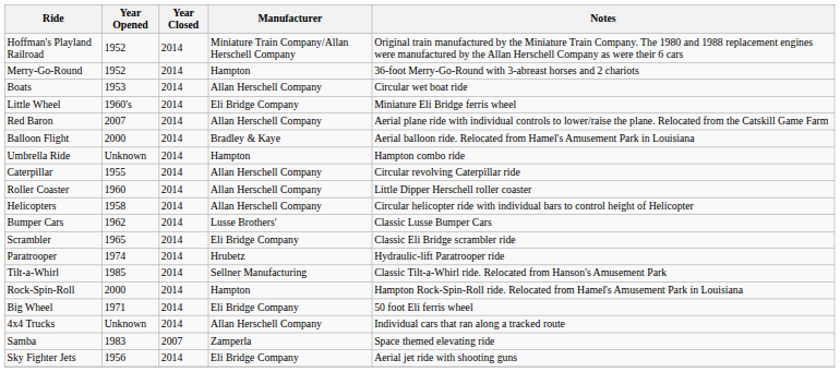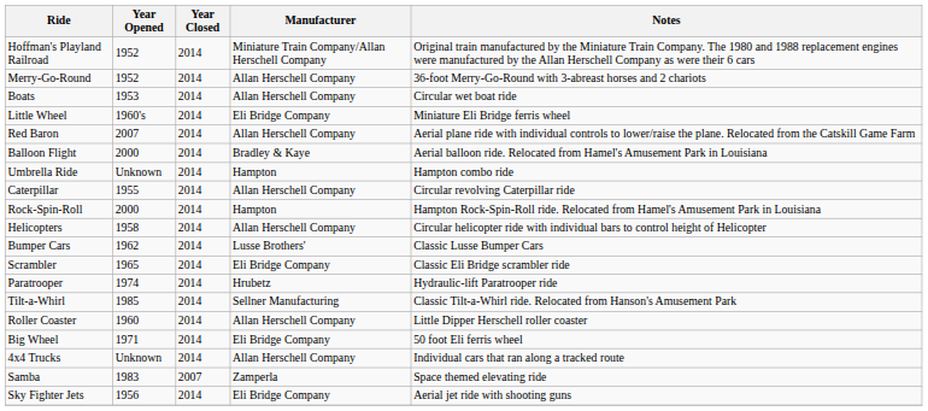Merry-Go-Round | Manufacturer: Hampton -> Allan Herschell Company
rows swapped: Rock-Spin-Roll <-> Roller Coaster
